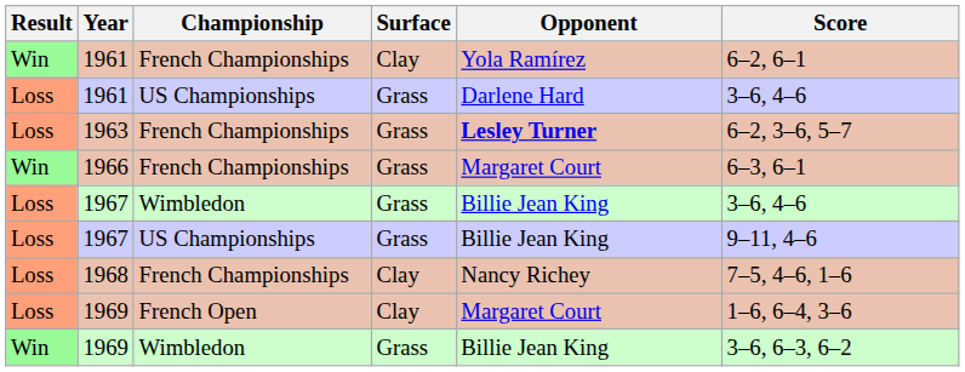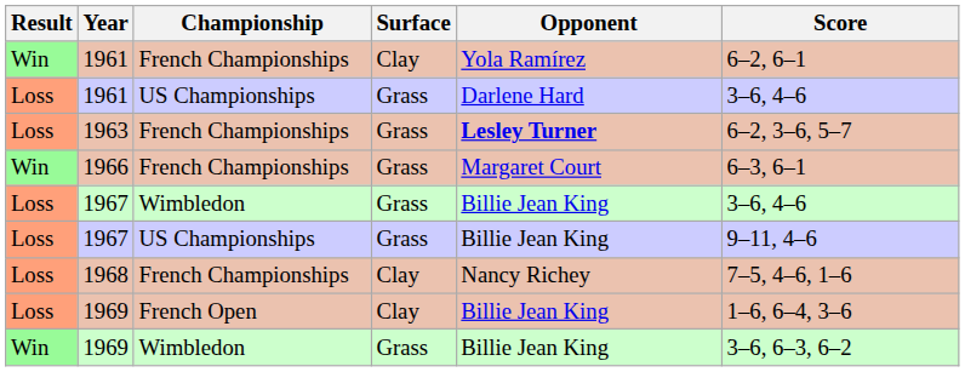1969 / French Open | Opponent: Margaret Court -> Billie Jean King
